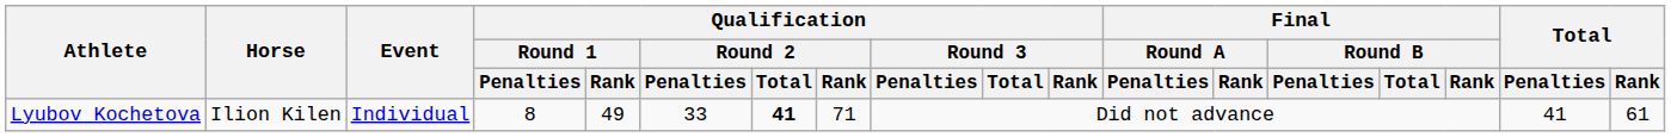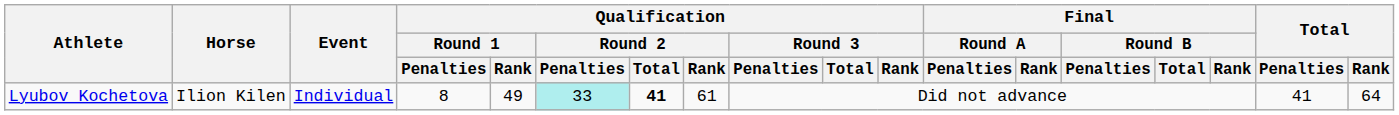Lyubov Kochetova | Qualification / Round 2 / Penalties: no background -> paleturquoise background
Lyubov Kochetova | Qualification / Round 2 / Rank: 71 -> 61
Lyubov Kochetova | Total / Rank: 61 -> 64
